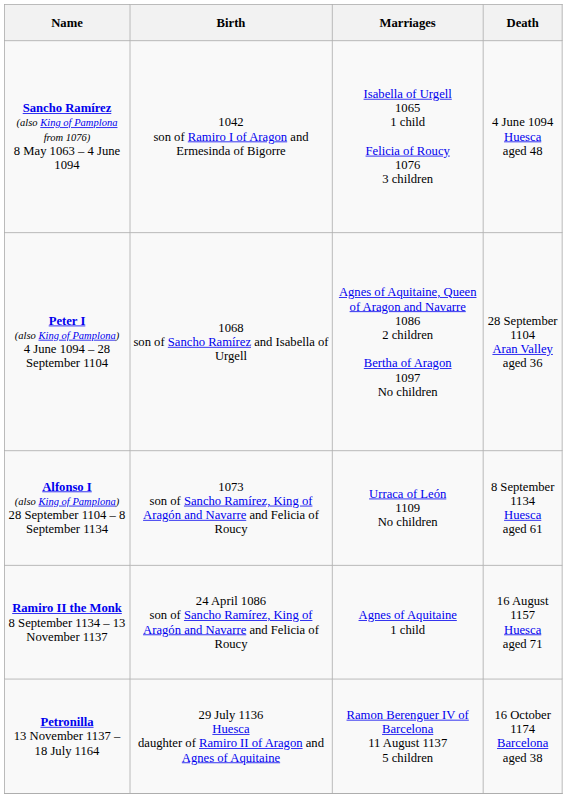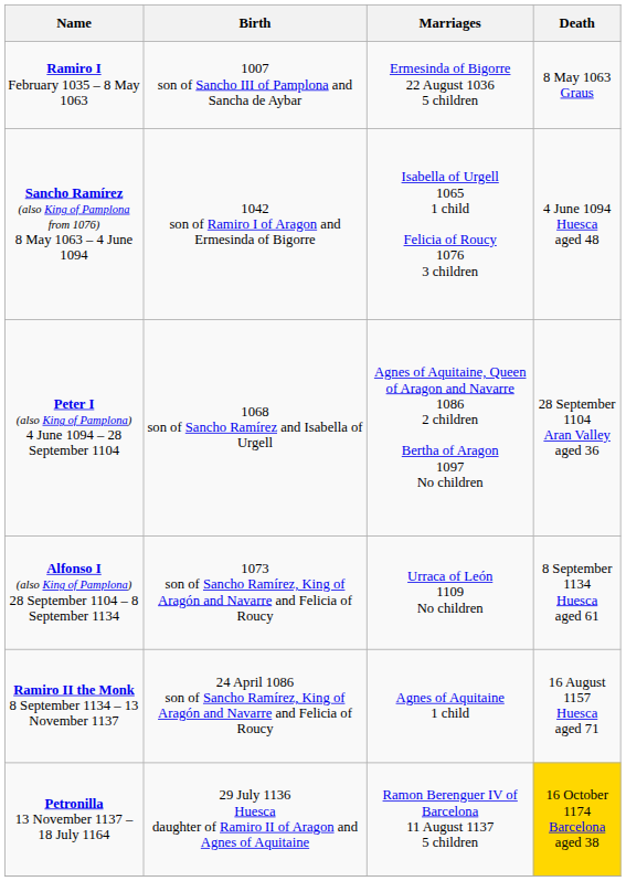+ row: Ramiro I February 1035 – 8 May 1063 | 1007 son of Sancho III of Pamplona and Sancha de Aybar | Ermesinda of Bigorre 22 August 1036 5 children | 8 May 1063 Graus
Petronilla 13 November 1137 – 18 July 1164 | Death: no background -> gold background
